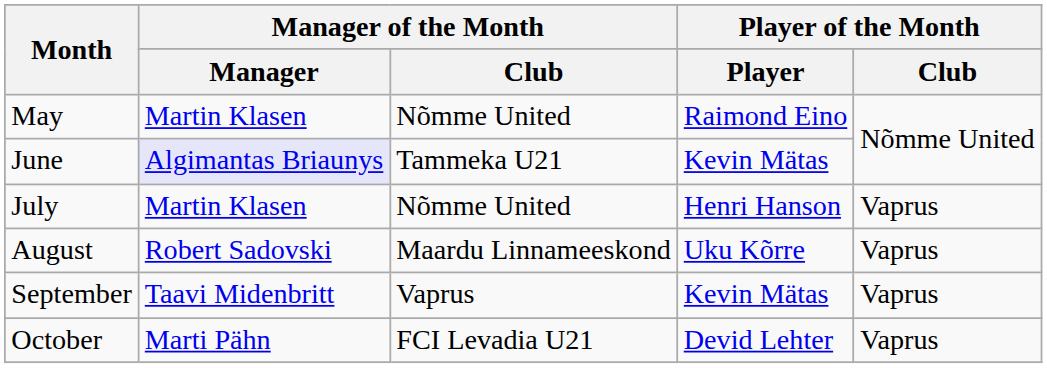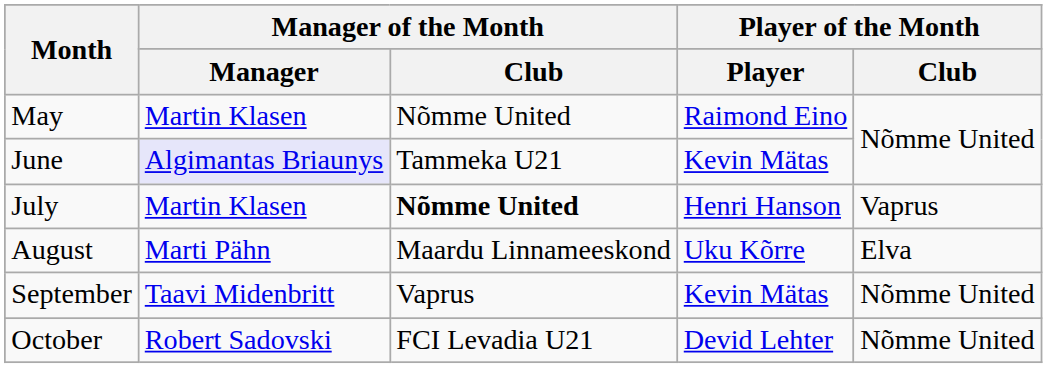July | Manager of the Month / Club: normal -> bold
August | Manager of the Month / Manager: Robert Sadovski -> Marti Pähn
August | Player of the Month / Club: Vaprus -> Elva
September | Player of the Month / Club: Vaprus -> Nõmme United
October | Manager of the Month / Manager: Marti Pähn -> Robert Sadovski
October | Player of the Month / Club: Vaprus -> Nõmme United
